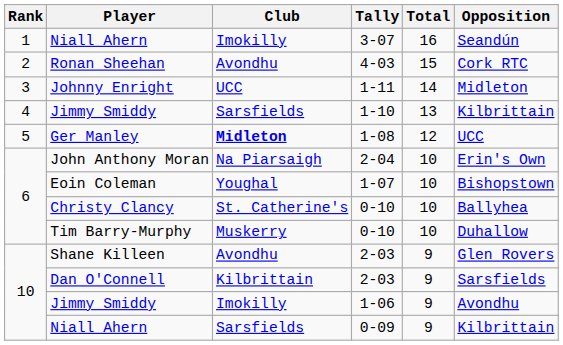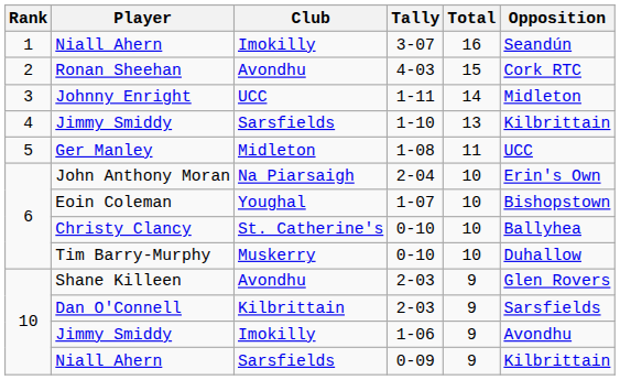Ger Manley | Club: bold -> normal
Ger Manley | Total: 12 -> 11
